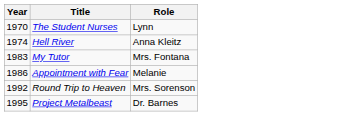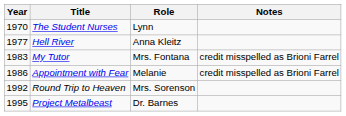+ column: Notes | credit misspelled as Brioni Farrel | credit misspelled as Brioni Farrel
Hell River | Year: 1974 -> 1977
